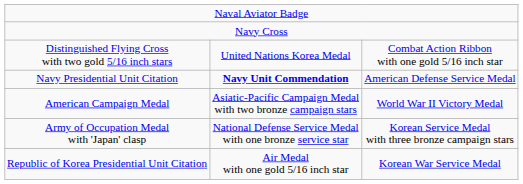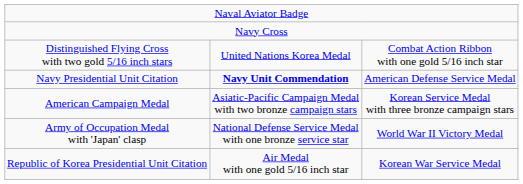American Campaign Medal | column 3: World War II Victory Medal -> Korean Service Medal with three bronze campaign stars
Army of Occupation Medal with 'Japan' clasp | column 3: Korean Service Medal with three bronze campaign stars -> World War II Victory Medal
